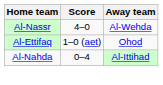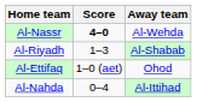Al-Nassr | Score: normal -> bold
+ row: Al-Riyadh | 1–3 | Al-Shabab
